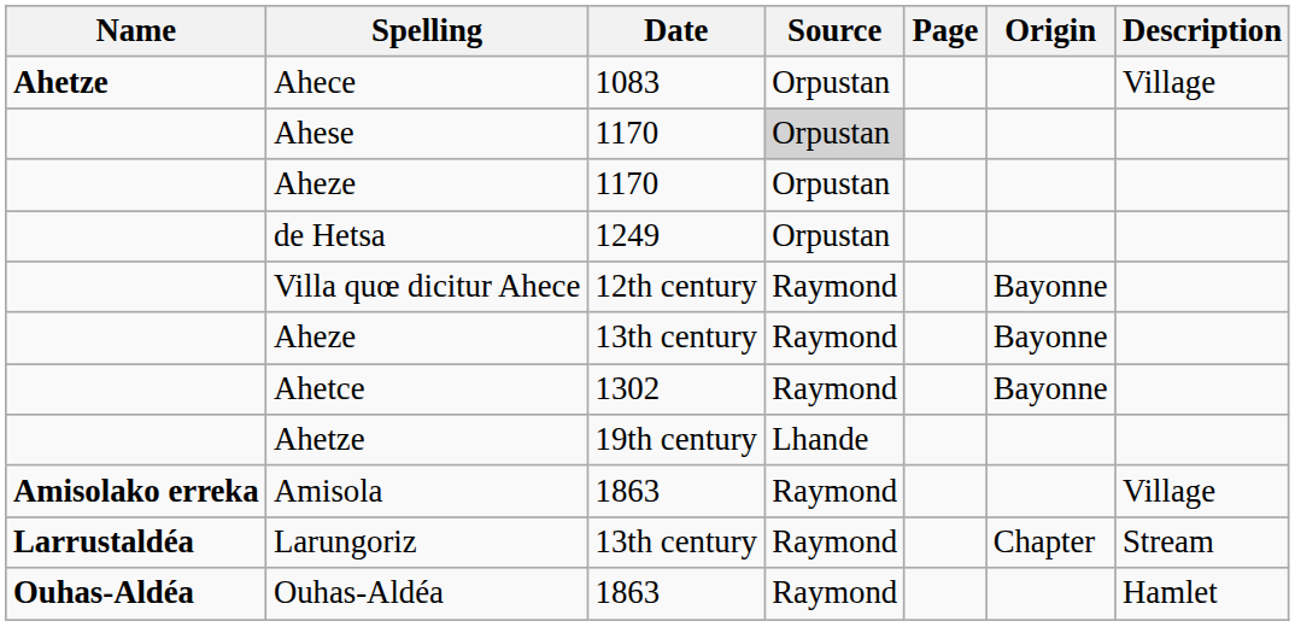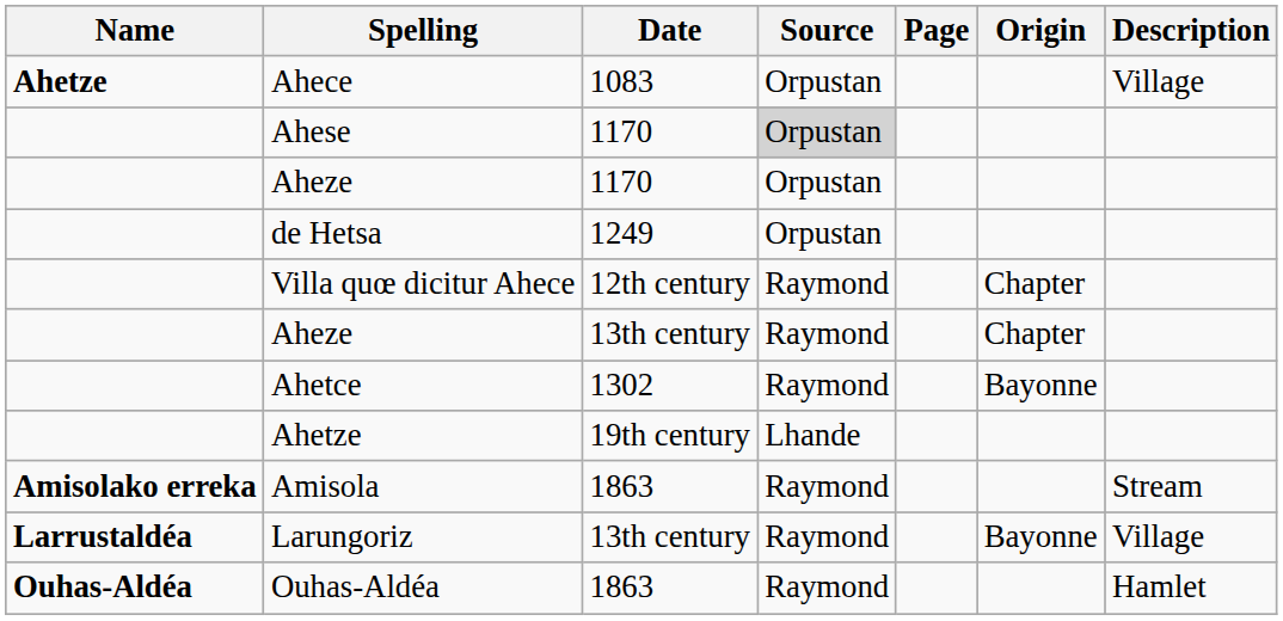Villa quœ dicitur Ahece | Origin: Bayonne -> Chapter
Aheze / 13th century | Origin: Bayonne -> Chapter
Amisola | Description: Village -> Stream
Larungoriz | Origin: Chapter -> Bayonne
Larungoriz | Description: Stream -> Village
